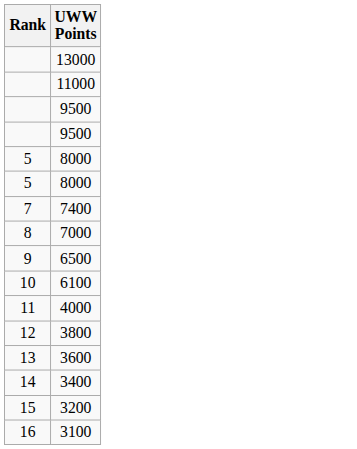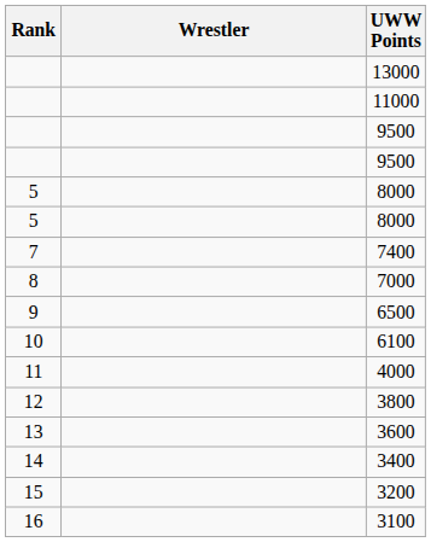+ column: Wrestler
